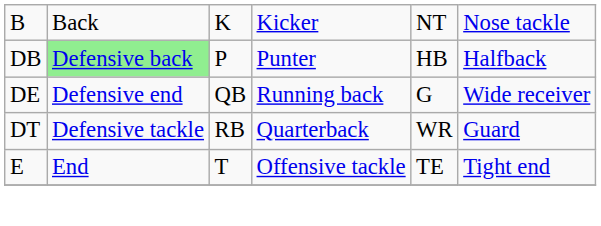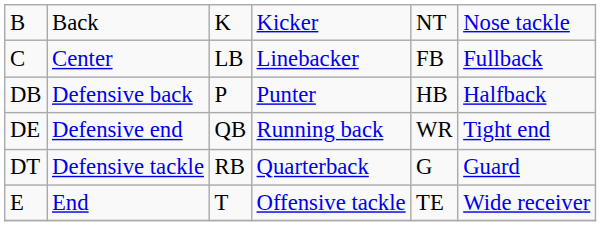+ row: C | Center | LB | Linebacker | FB | Fullback
DB | column 2: lightgreen background -> no background
DE | column 5: G -> WR
DE | column 6: Wide receiver -> Tight end
DT | column 5: WR -> G
E | column 6: Tight end -> Wide receiver
